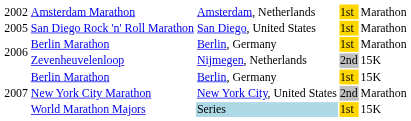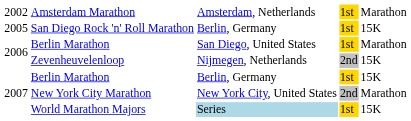San Diego Rock 'n' Roll Marathon | column 3: San Diego, United States -> Berlin, Germany
San Diego Rock 'n' Roll Marathon | column 5: Marathon -> 15K
2006 / Berlin Marathon | column 3: Berlin, Germany -> San Diego, United States
